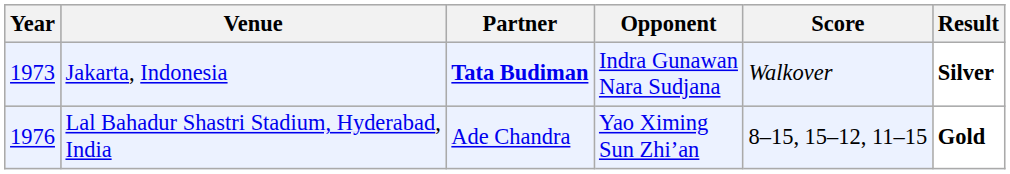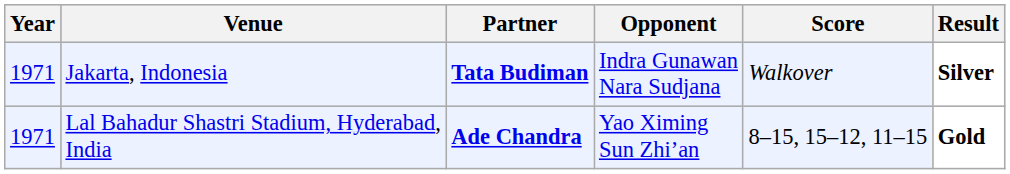Jakarta, Indonesia | Year: 1973 -> 1971
Lal Bahadur Shastri Stadium, Hyderabad, India | Year: 1976 -> 1971
Lal Bahadur Shastri Stadium, Hyderabad, India | Partner: normal -> bold
